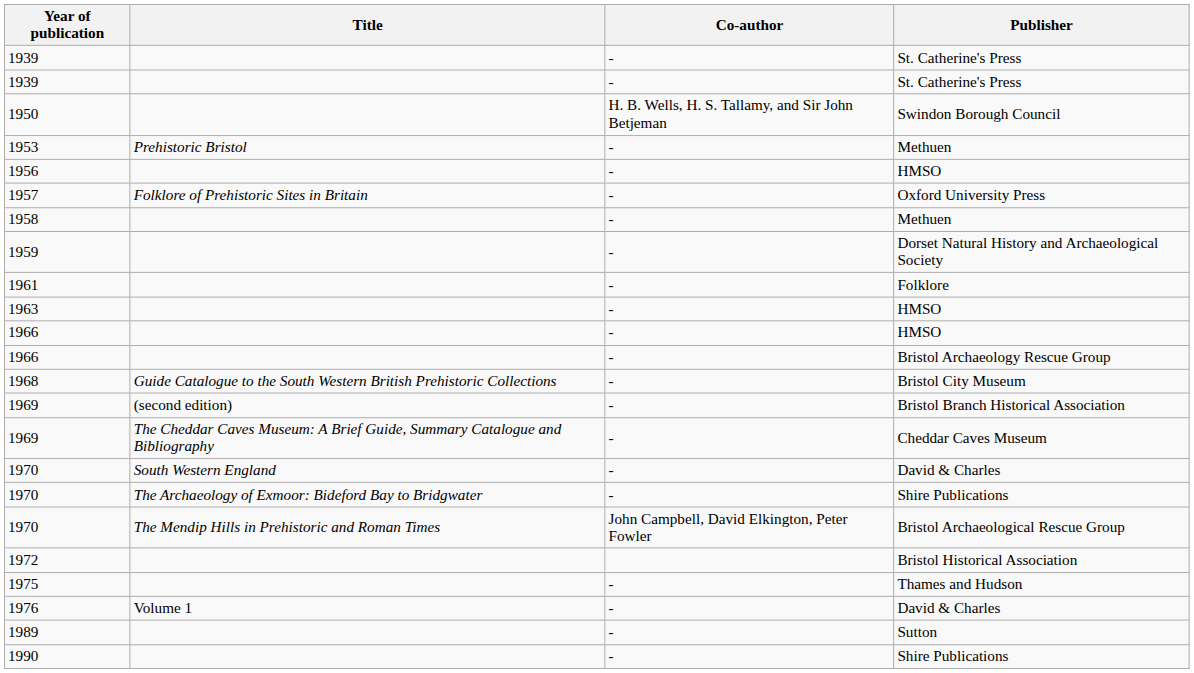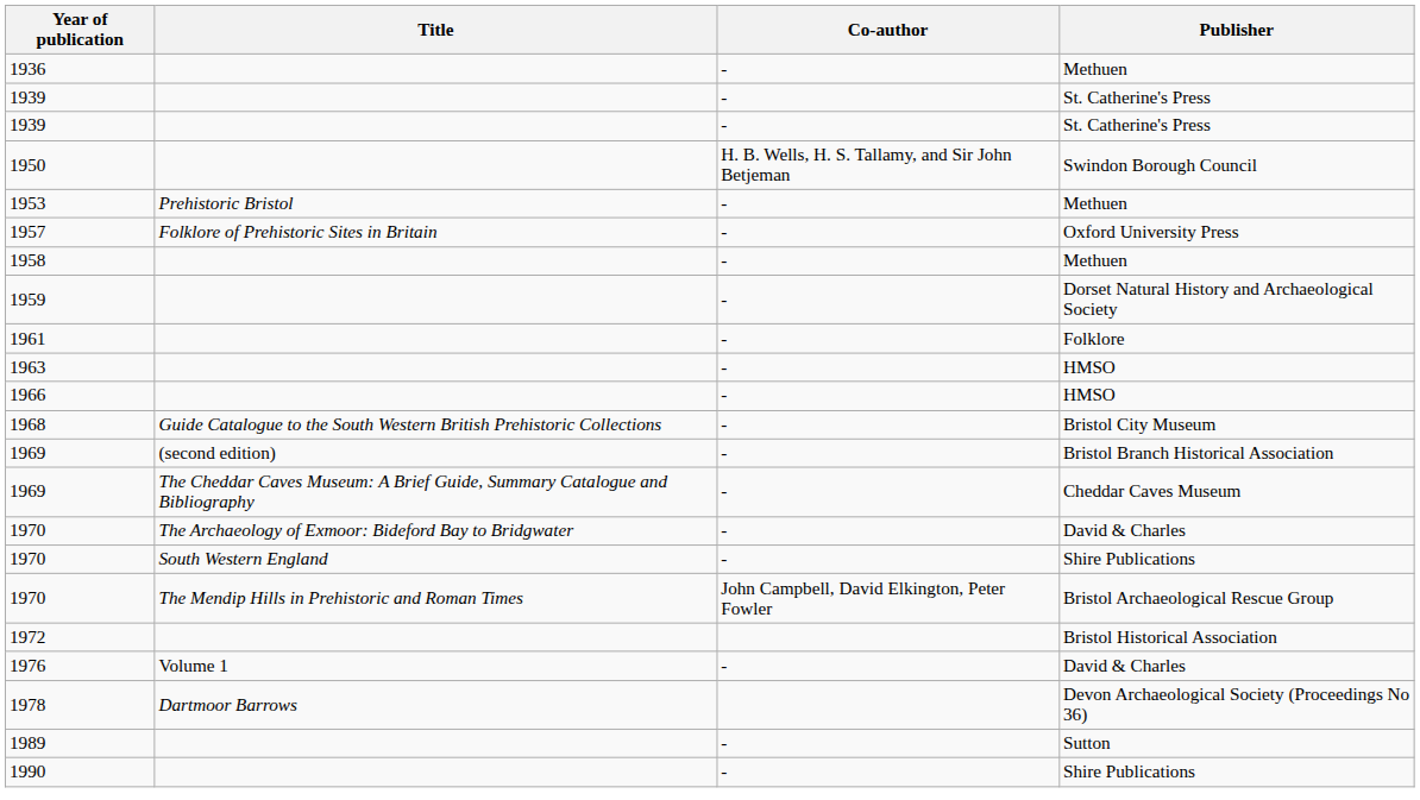+ row: 1936 | - | Methuen
- row: 1956 | - | HMSO
- row: 1966 | - | Bristol Archaeology Rescue Group
1970 / David & Charles | Title: South Western England -> The Archaeology of Exmoor: Bideford Bay to Bridgwater
1970 / Shire Publications | Title: The Archaeology of Exmoor: Bideford Bay to Bridgwater -> South Western England
- row: 1975 | - | Thames and Hudson
+ row: 1978 | Dartmoor Barrows | Devon Archaeological Society (Proceedings No 36)
